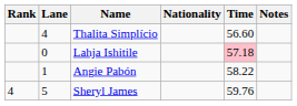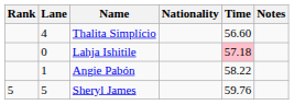Sheryl James | Rank: 4 -> 5
